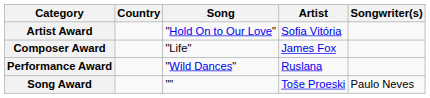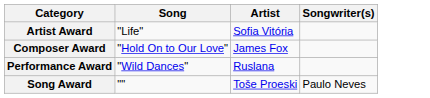- column: Country
Artist Award | Song: "Hold On to Our Love" -> "Life"
Composer Award | Song: "Life" -> "Hold On to Our Love"
